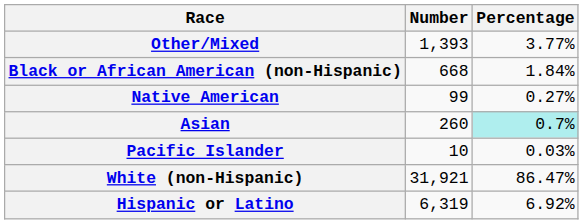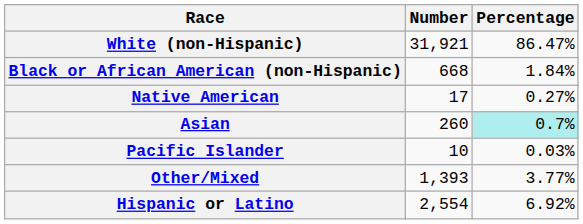rows swapped: White (non-Hispanic) <-> Other/Mixed
Native American | Number: 99 -> 17
Hispanic or Latino | Number: 6,319 -> 2,554
